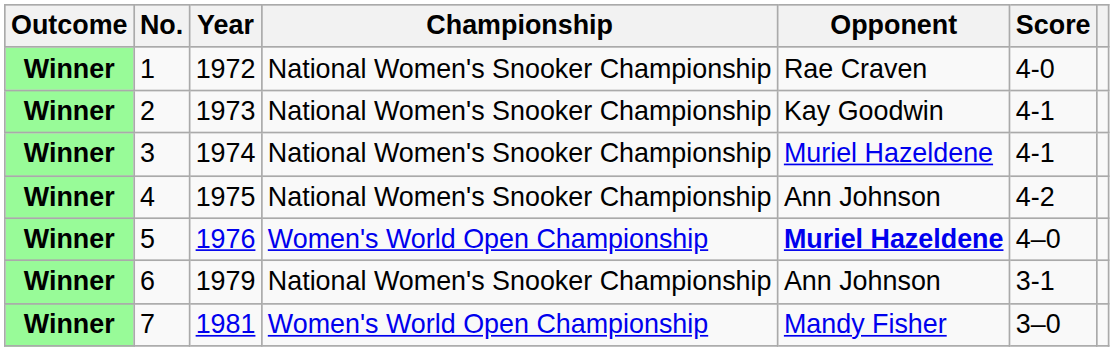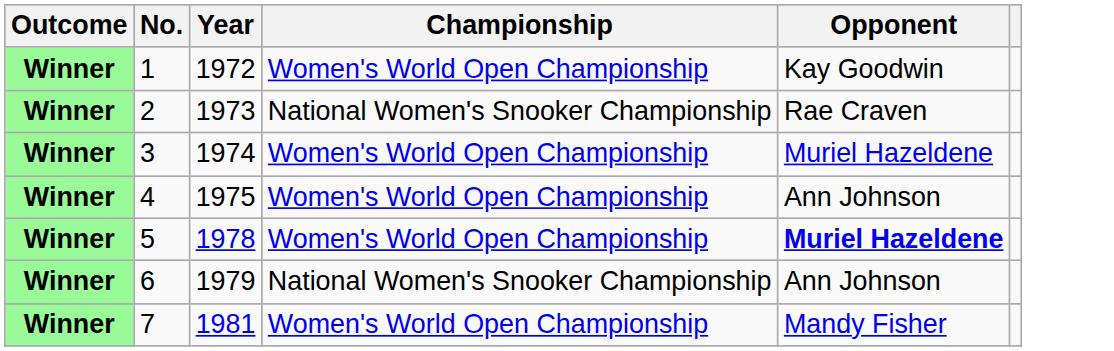- column: Score | 4-0 | 4-1 | 4-1 | 4-2 | 4–0 | 3-1 | 3–0
1 | Championship: National Women's Snooker Championship -> Women's World Open Championship
1 | Opponent: Rae Craven -> Kay Goodwin
2 | Opponent: Kay Goodwin -> Rae Craven
3 | Championship: National Women's Snooker Championship -> Women's World Open Championship
4 | Championship: National Women's Snooker Championship -> Women's World Open Championship
5 | Year: 1976 -> 1978
